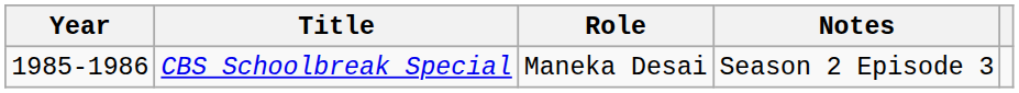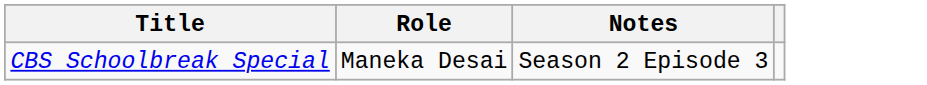- column: Year | 1985-1986
